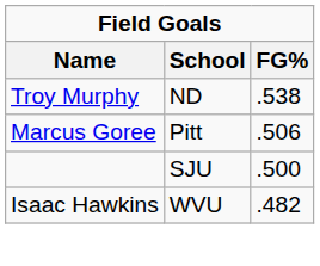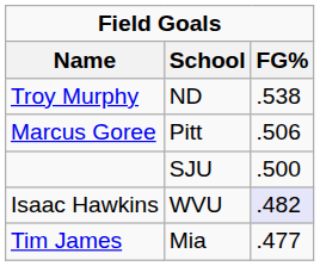Isaac Hawkins | FG%: no background -> lavender background
+ row: Tim James | Mia | .477
